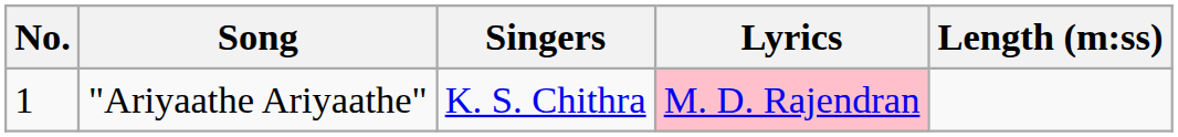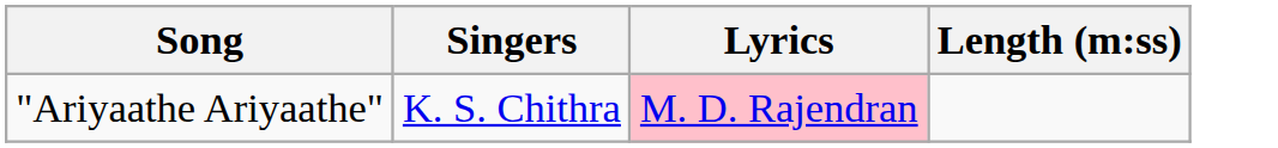- column: No. | 1
